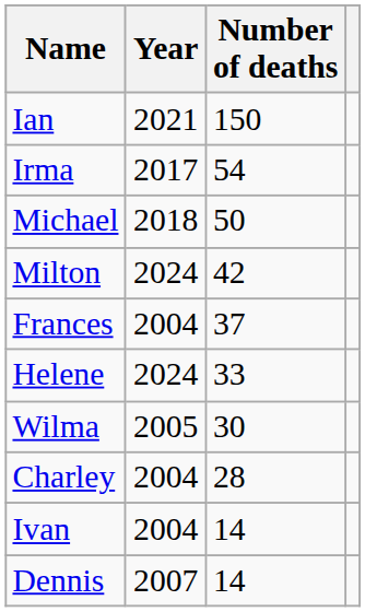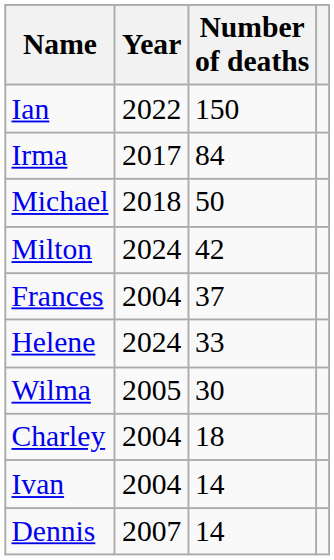Ian | Year: 2021 -> 2022
Irma | Number of deaths: 54 -> 84
Charley | Number of deaths: 28 -> 18
